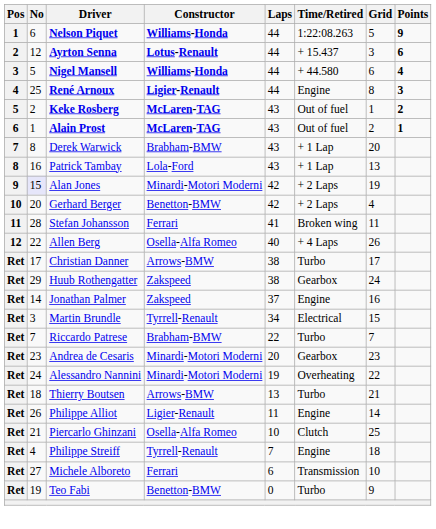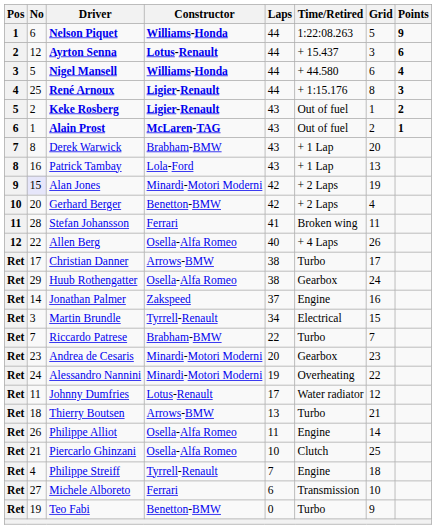René Arnoux | Time/Retired: Engine -> + 1:15.176
Keke Rosberg | Constructor: McLaren-TAG -> Ligier-Renault
Huub Rothengatter | Constructor: Zakspeed -> Osella-Alfa Romeo
+ row: Ret | 11 | Johnny Dumfries | Lotus-Renault | 17 | Water radiator | 12
Philippe Alliot | Constructor: Ligier-Renault -> Osella-Alfa Romeo
